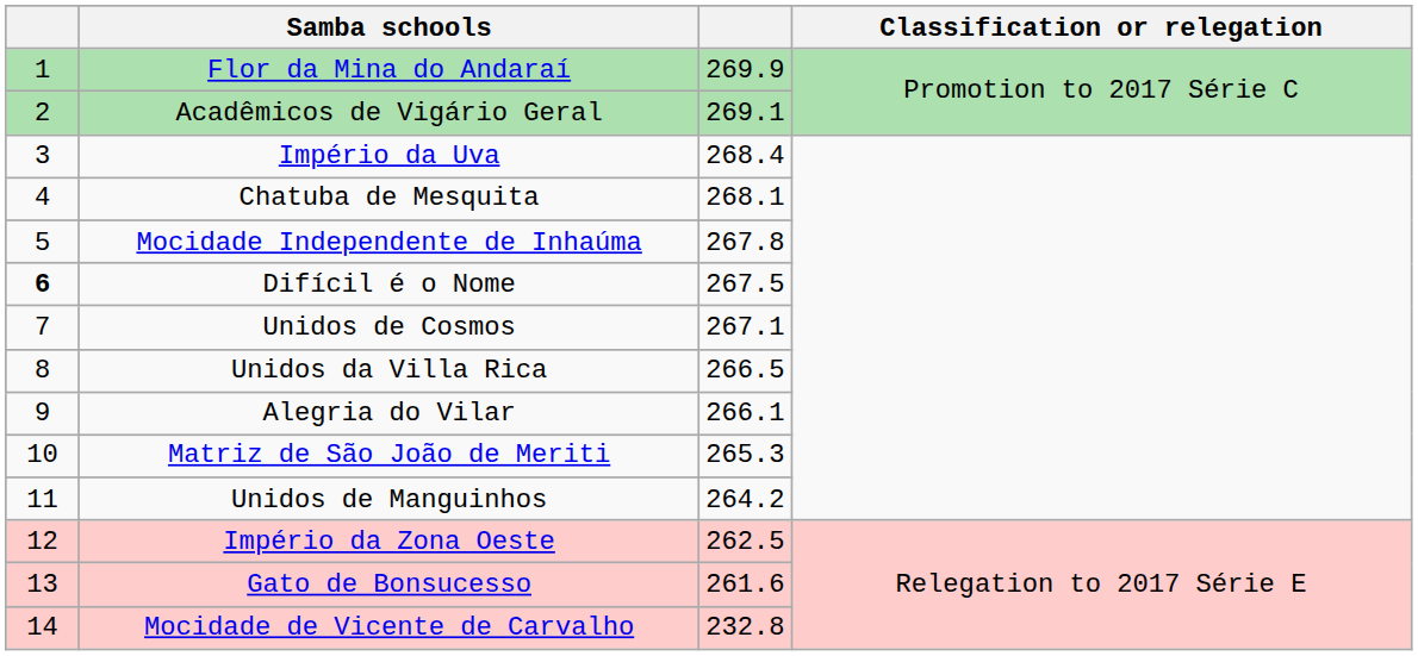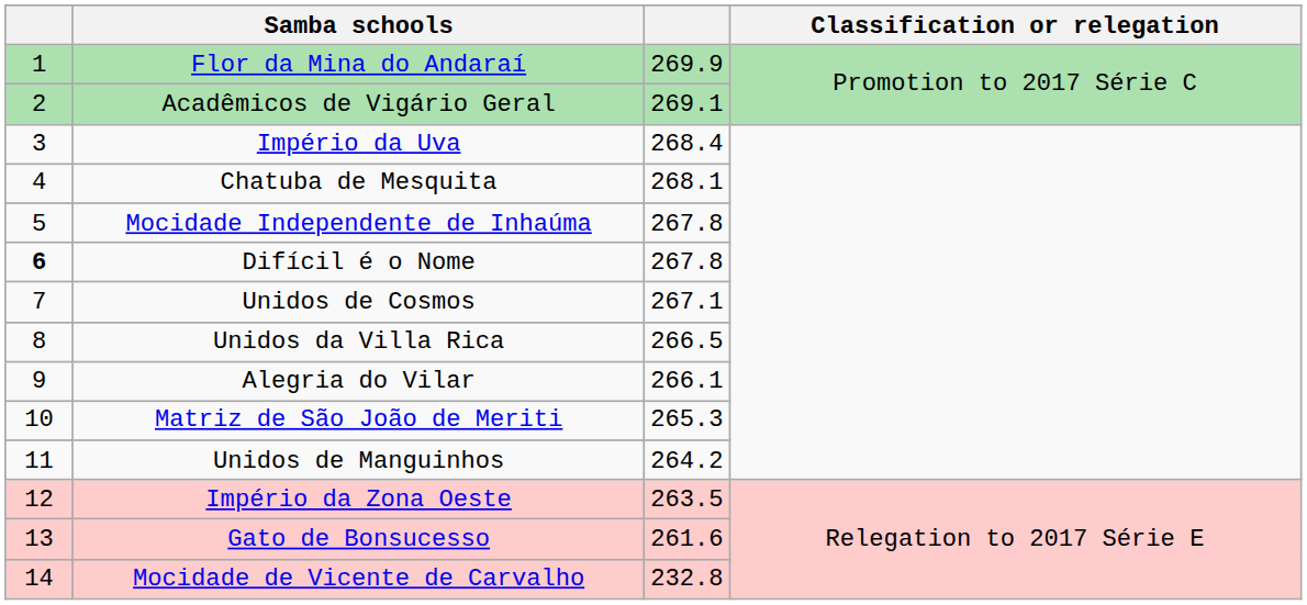Difícil é o Nome | column 3: 267.5 -> 267.8
Império da Zona Oeste | column 3: 262.5 -> 263.5
